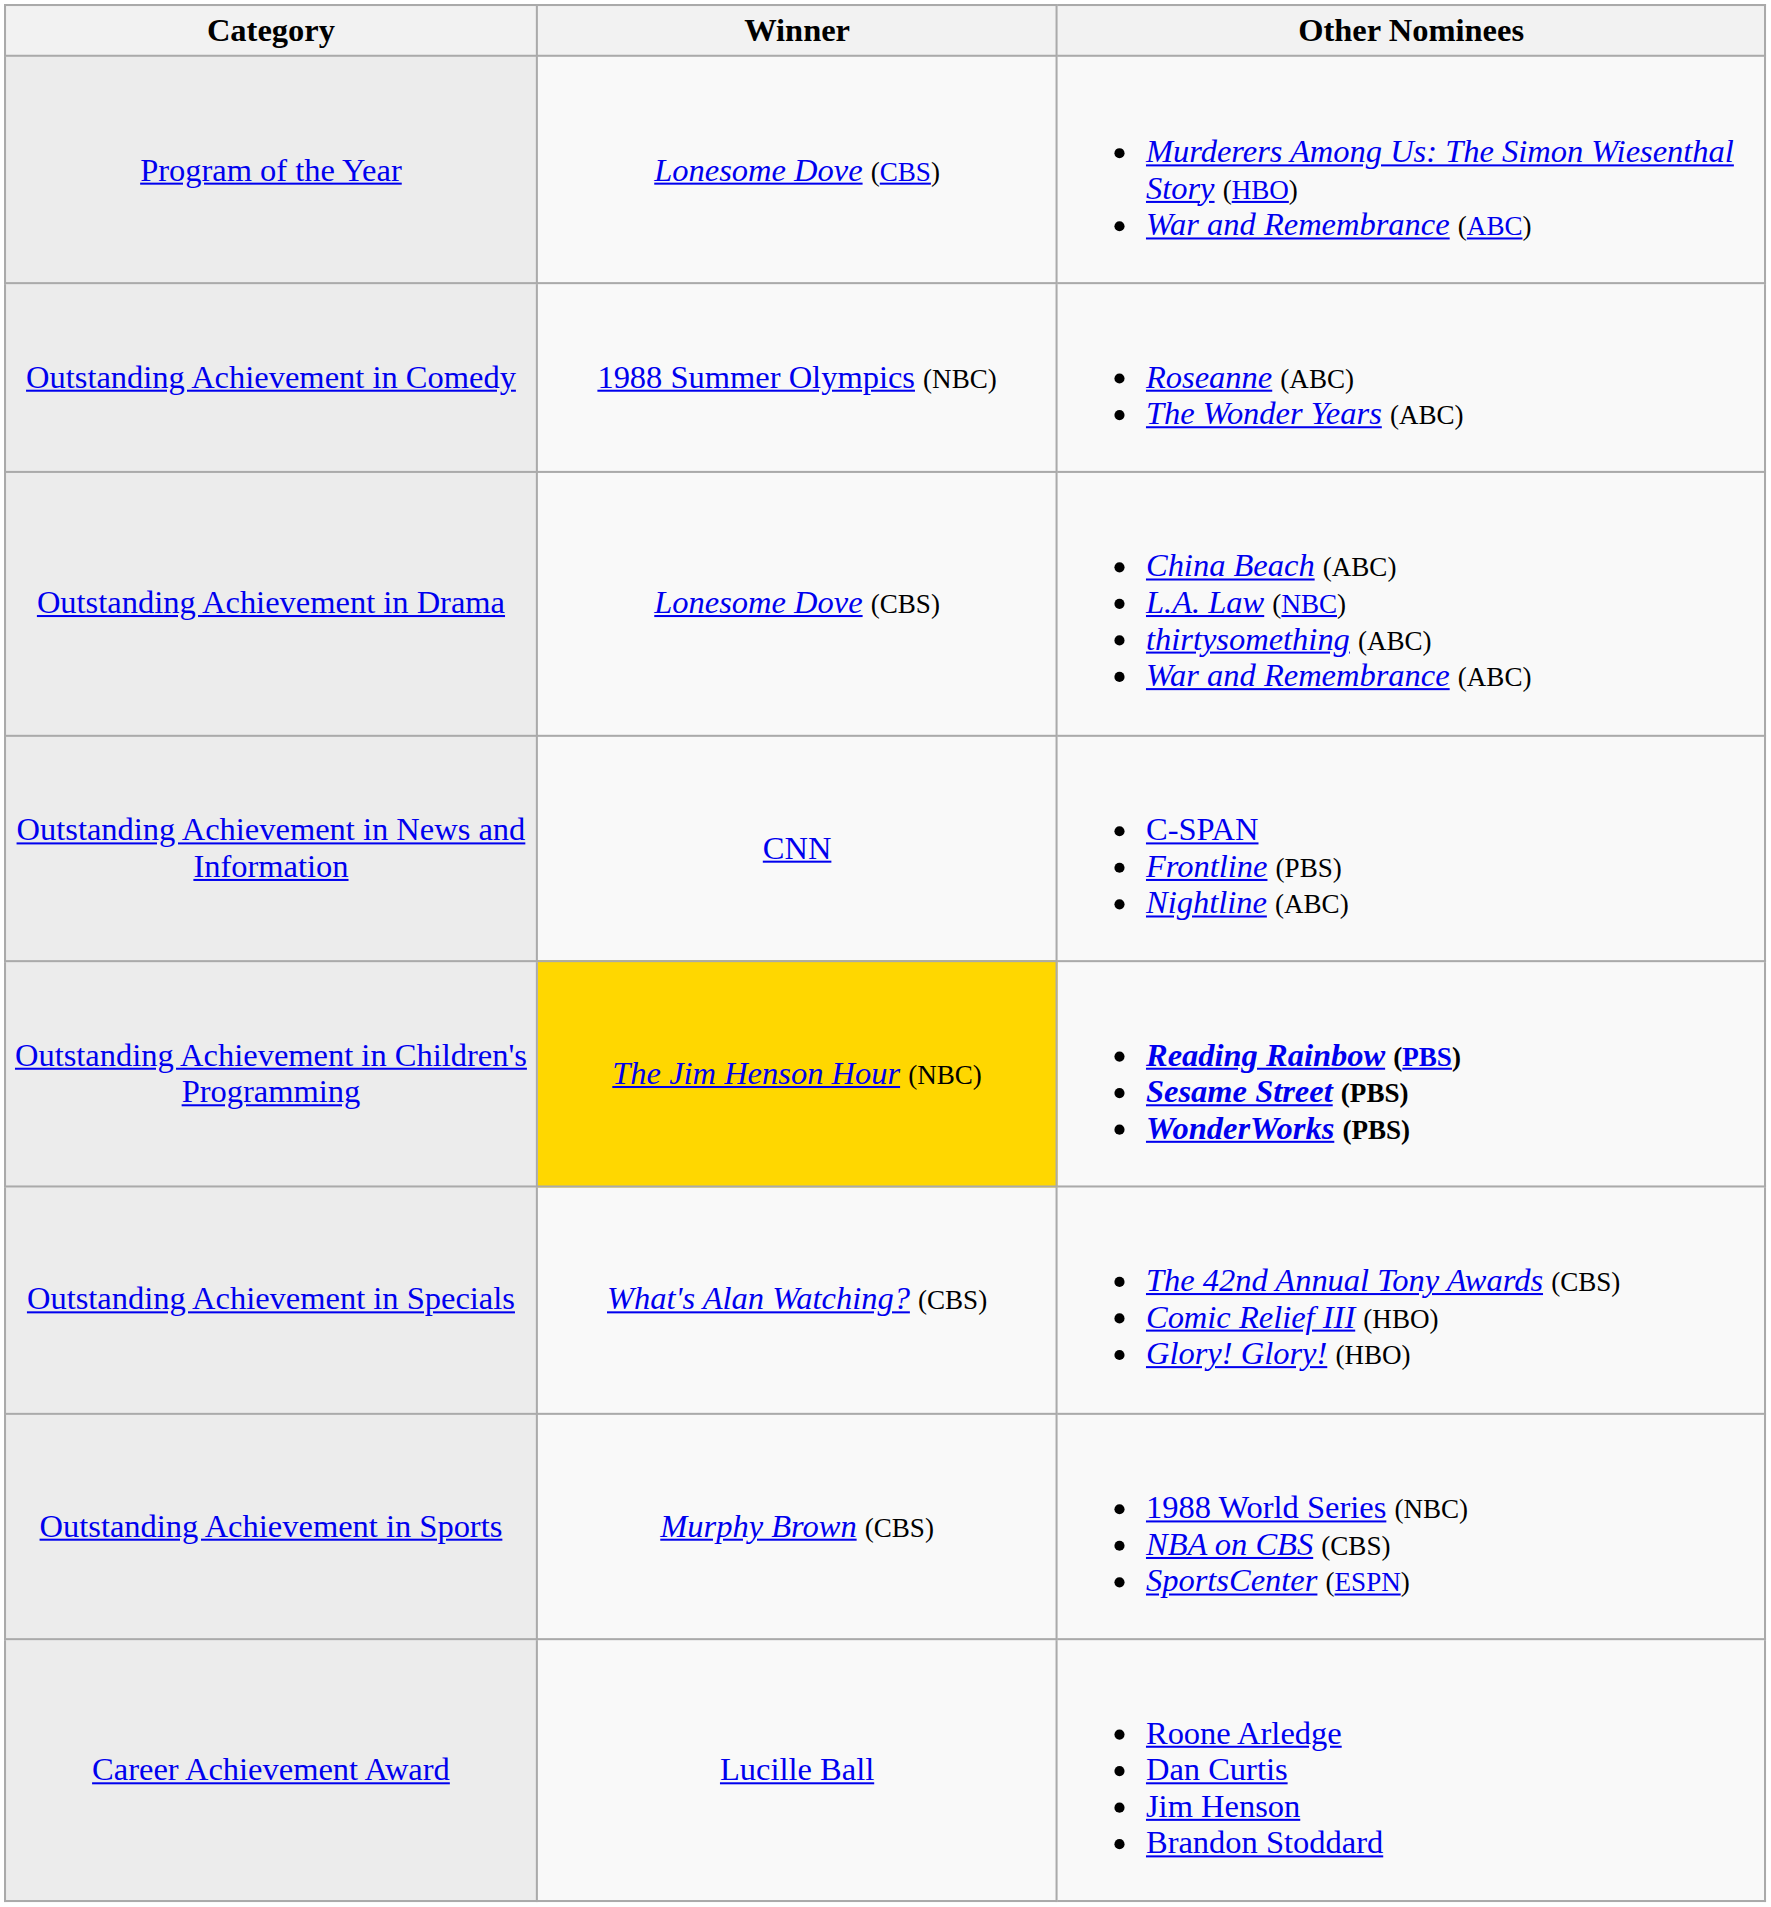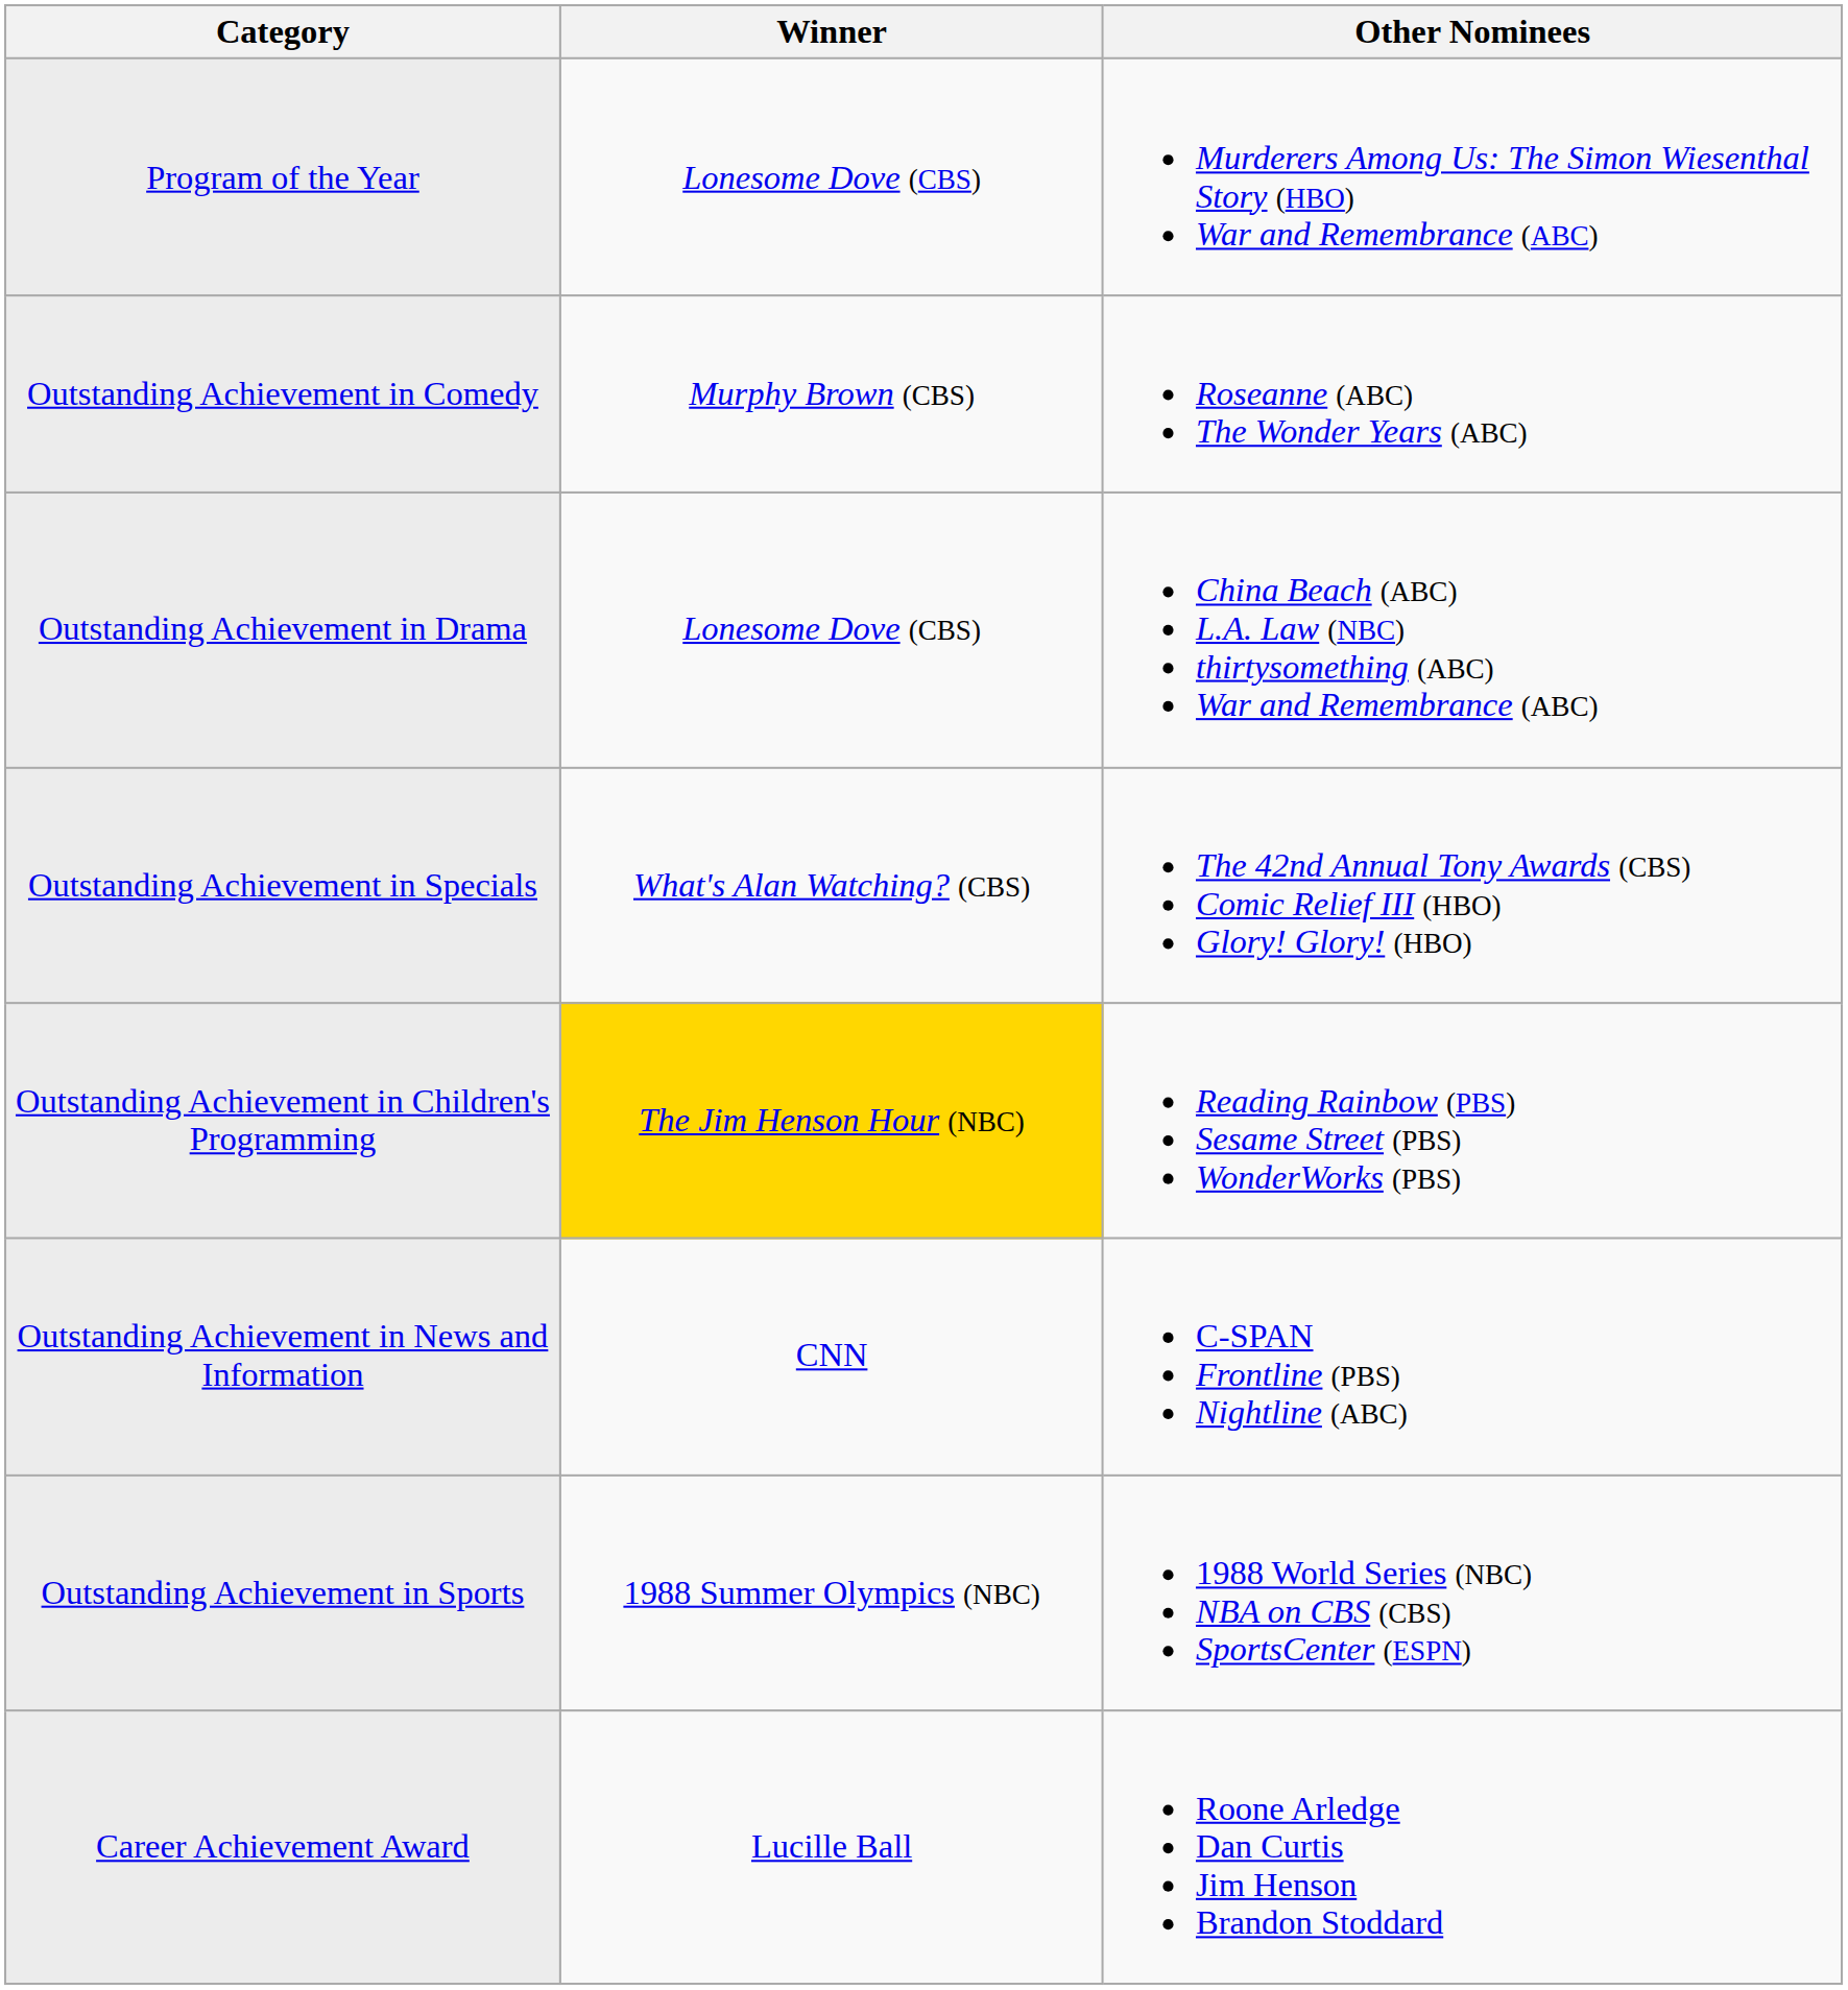Outstanding Achievement in Comedy | Winner: 1988 Summer Olympics (NBC) -> Murphy Brown (CBS)
rows swapped: Outstanding Achievement in Specials <-> Outstanding Achievement in News and Information
Outstanding Achievement in Children's Programming | Other Nominees: bold -> normal
Outstanding Achievement in Sports | Winner: Murphy Brown (CBS) -> 1988 Summer Olympics (NBC)
